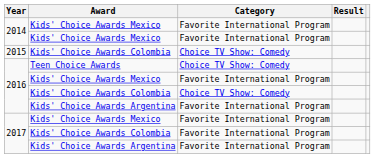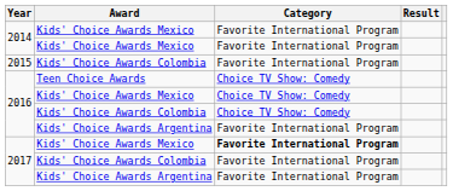2015 | Category: Choice TV Show: Comedy -> Favorite International Program
2016 / Kids' Choice Awards Mexico | Category: Favorite International Program -> Choice TV Show: Comedy
2017 / Kids' Choice Awards Mexico | Category: normal -> bold
